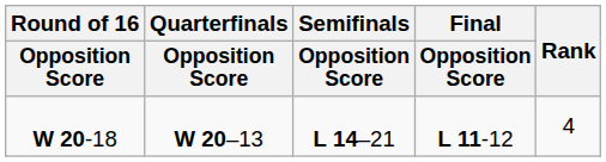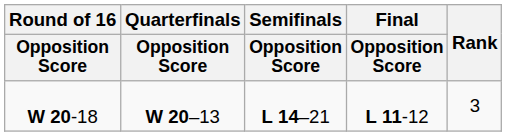W 20-18 | Rank: 4 -> 3
